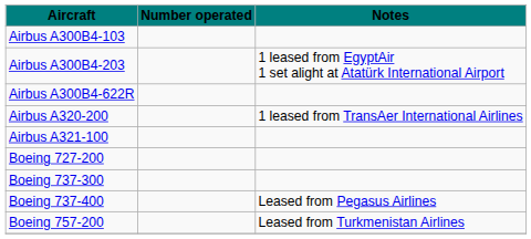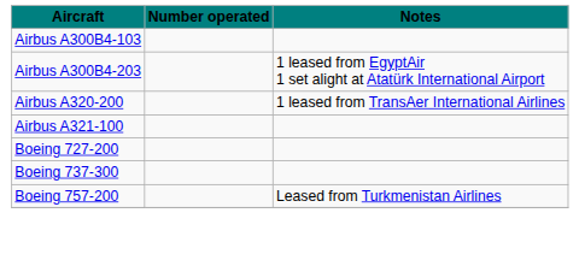- row: Airbus A300B4-622R
- row: Boeing 737-400 | Leased from Pegasus Airlines
